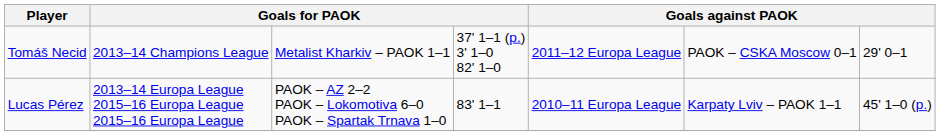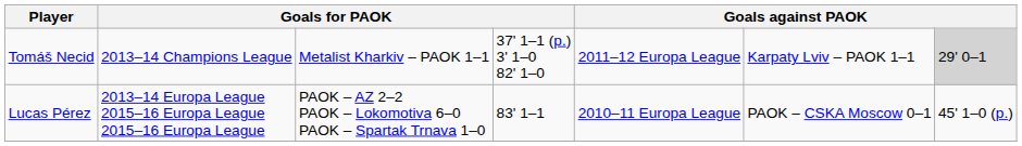Tomáš Necid | column 6: PAOK – CSKA Moscow 0–1 -> Karpaty Lviv – PAOK 1–1
Tomáš Necid | column 7: no background -> lightgrey background
Lucas Pérez | column 6: Karpaty Lviv – PAOK 1–1 -> PAOK – CSKA Moscow 0–1
